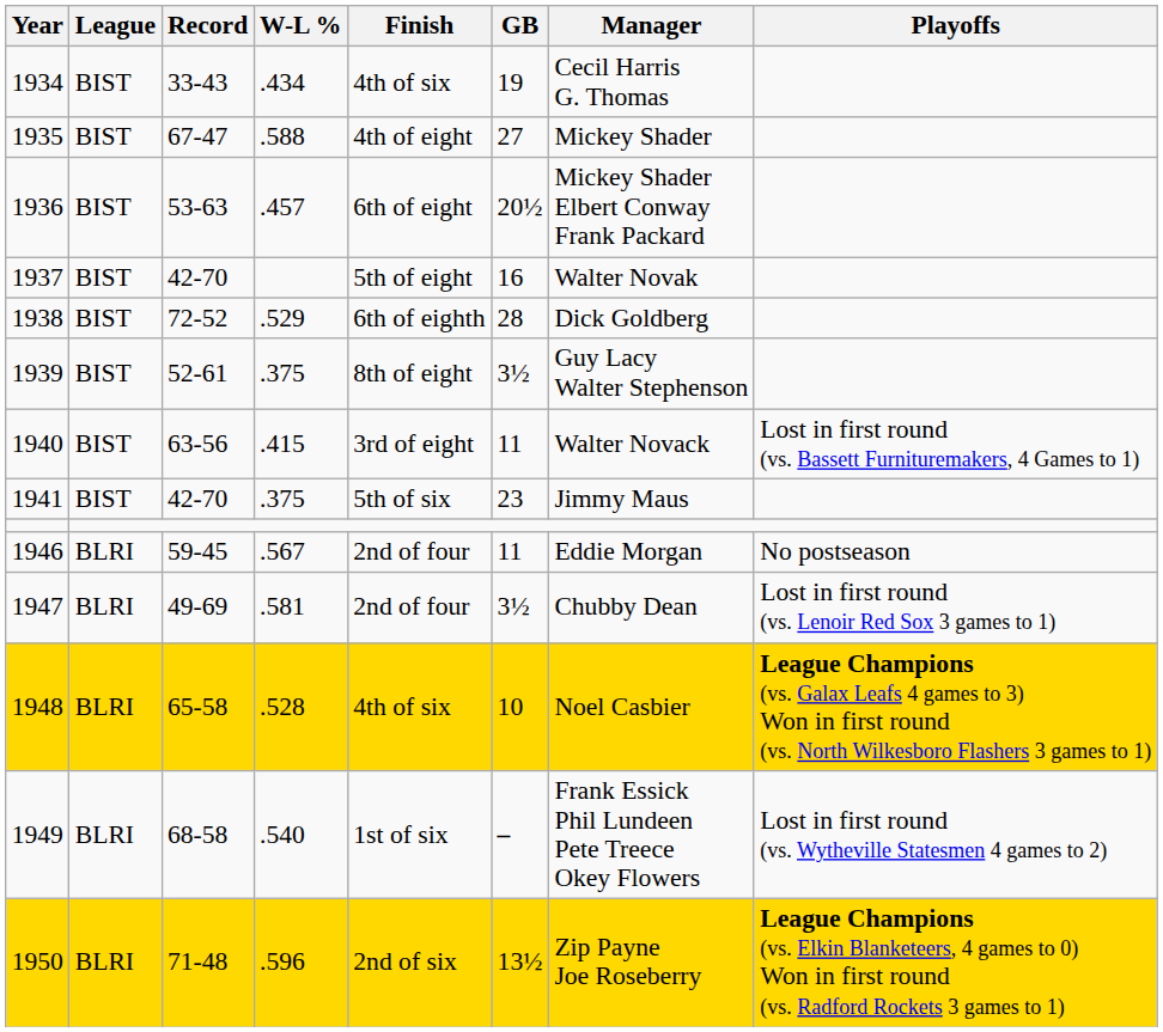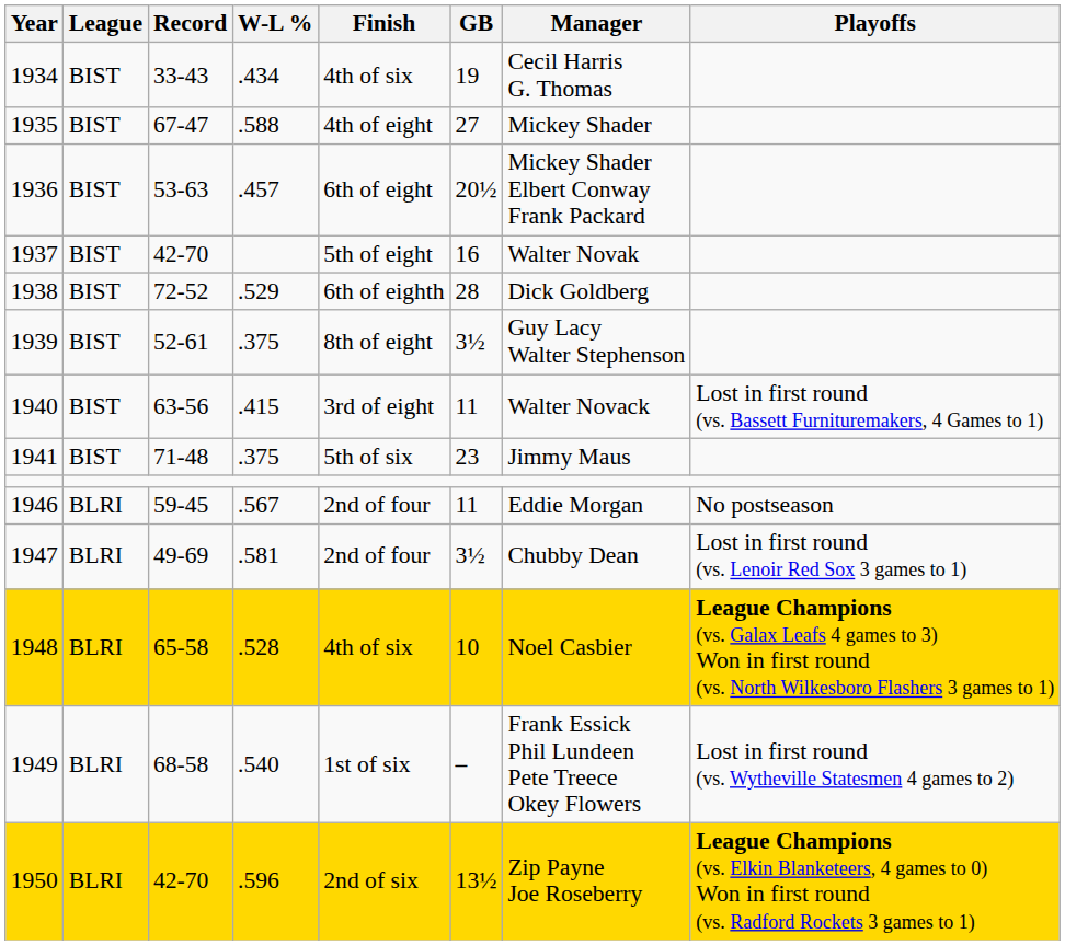1941 | Record: 42-70 -> 71-48
1950 | Record: 71-48 -> 42-70
